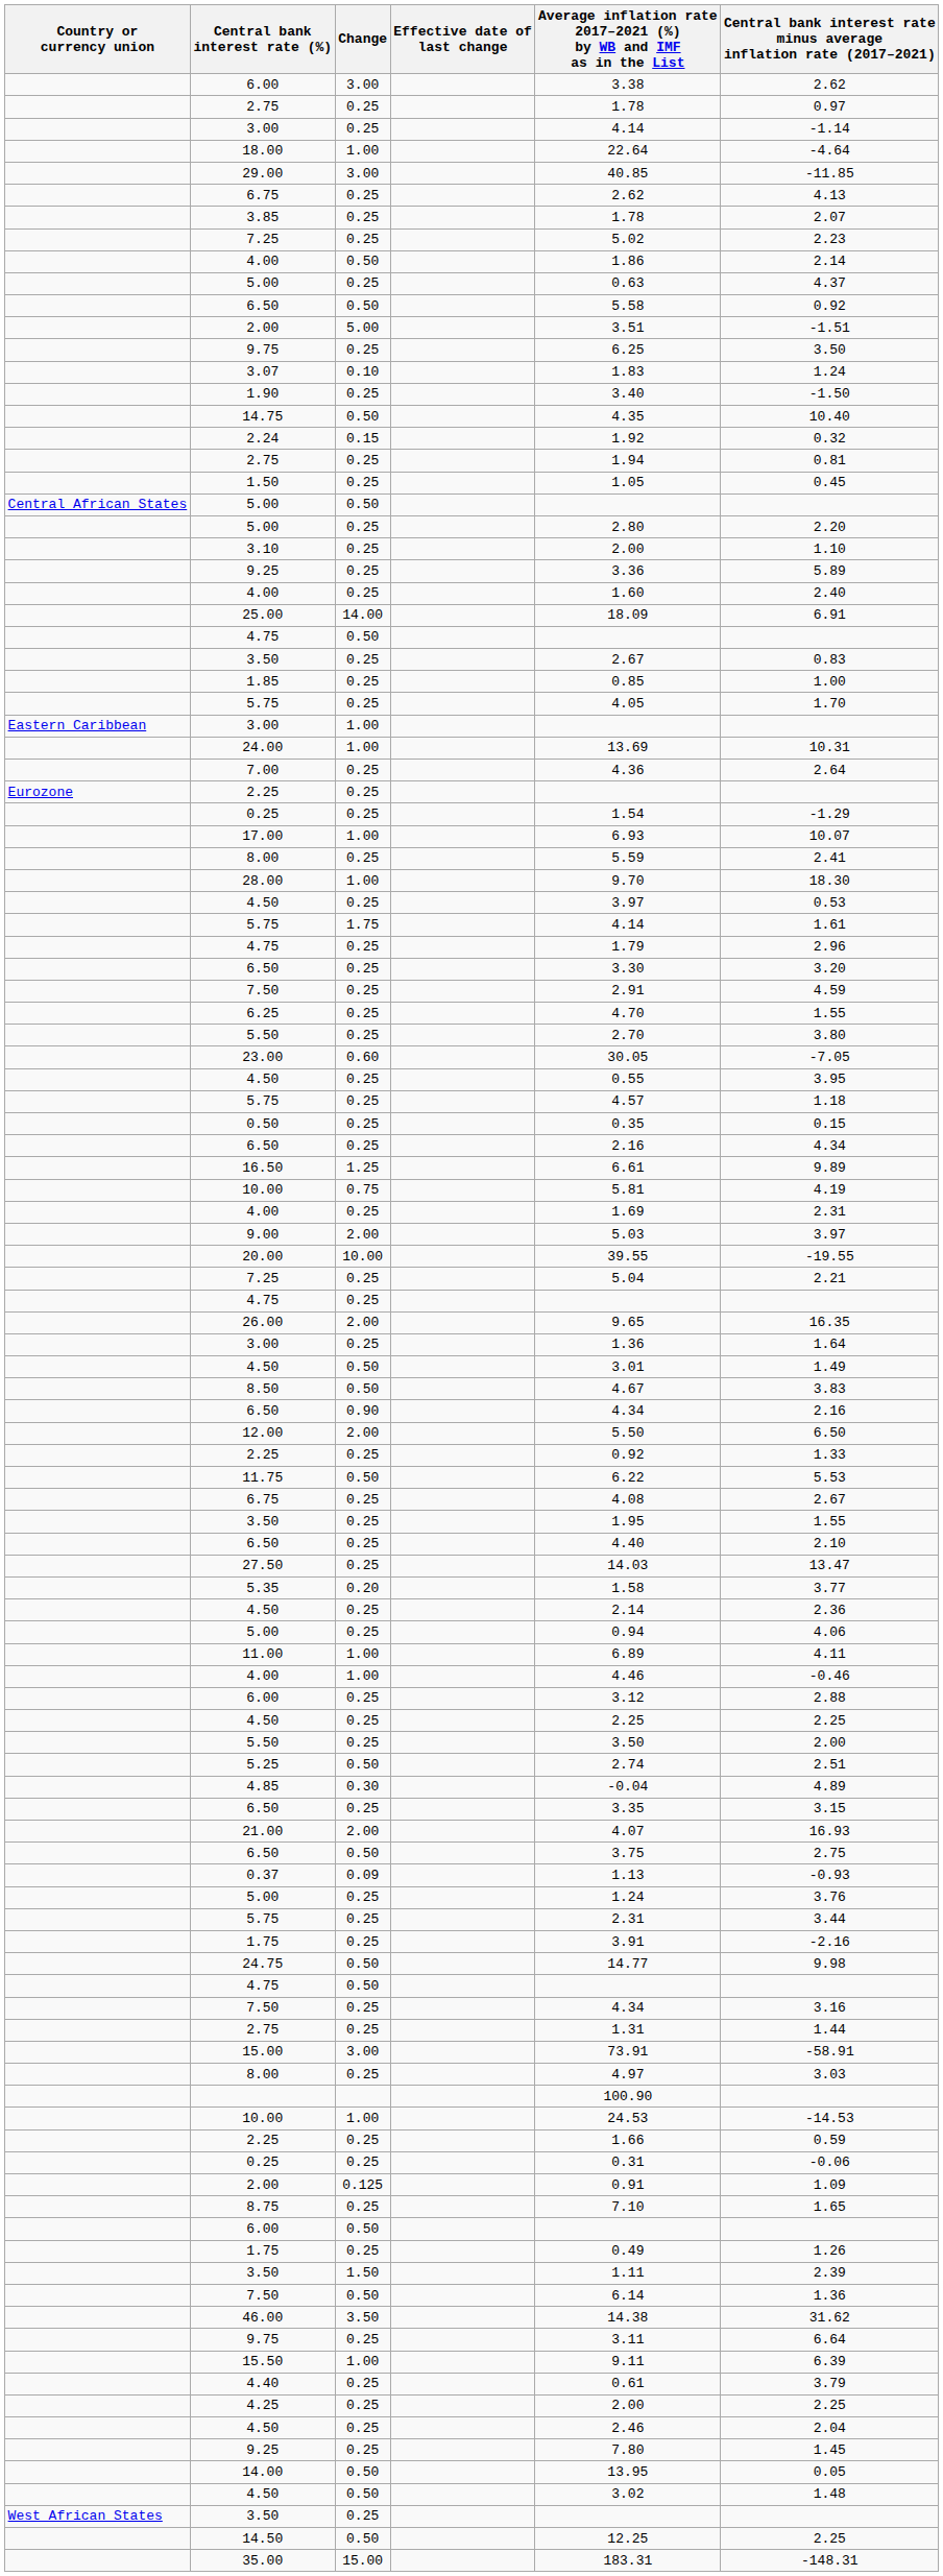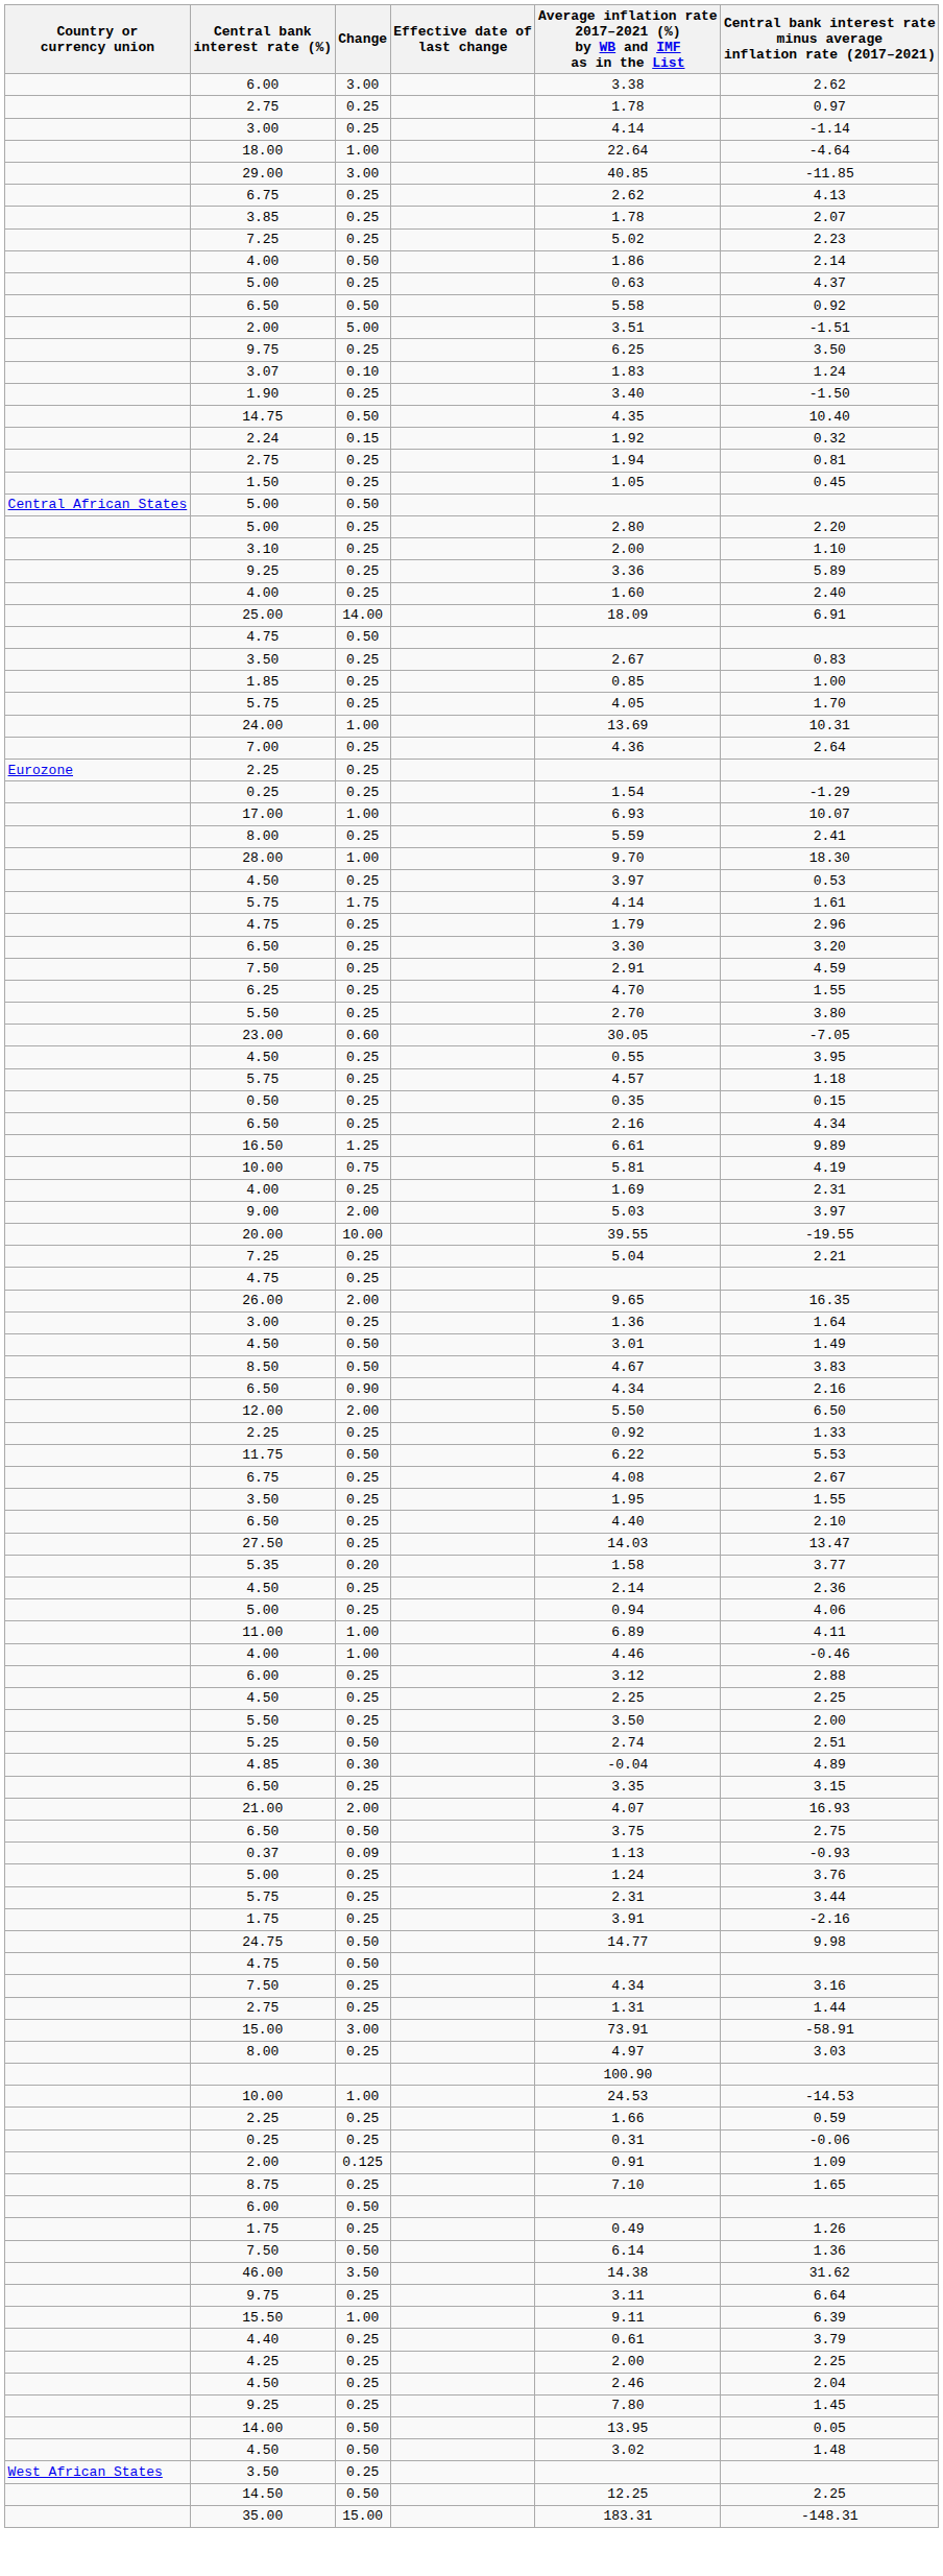- row: Eastern Caribbean | 3.00 | 1.00
- row: 3.50 | 1.50 | 1.11 | 2.39
